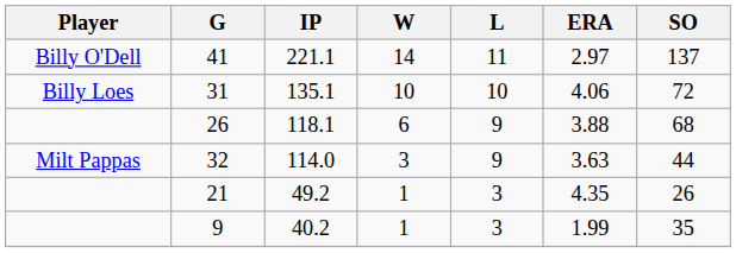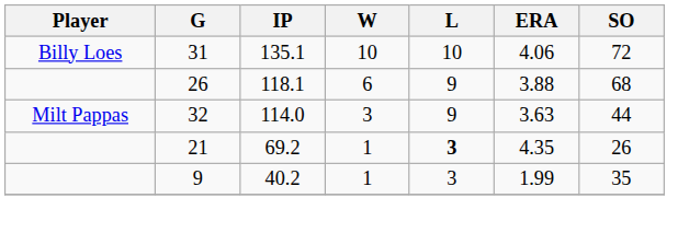- row: Billy O'Dell | 41 | 221.1 | 14 | 11 | 2.97 | 137
21 | IP: 49.2 -> 69.2
21 | L: normal -> bold
